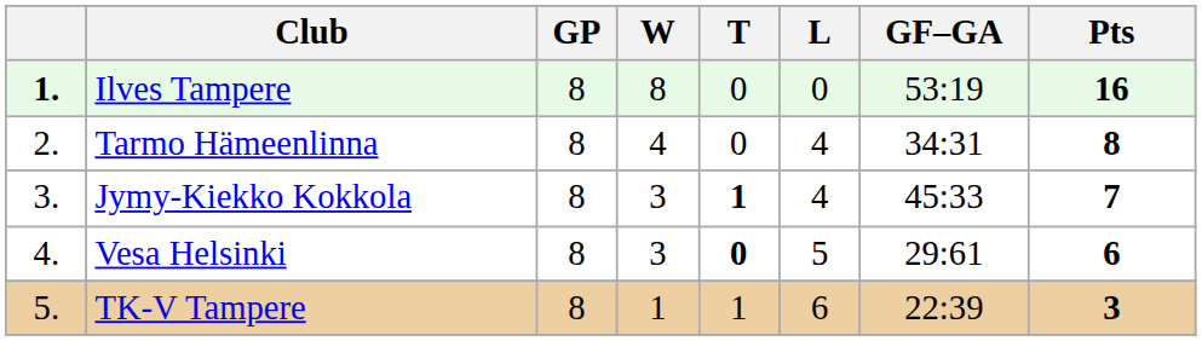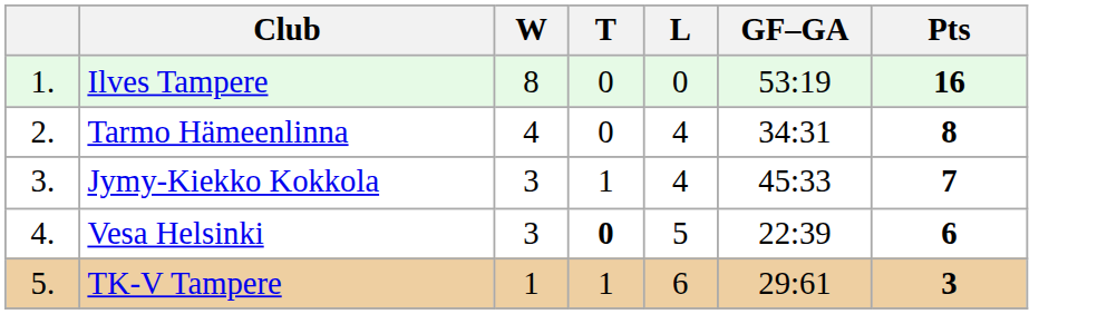- column: GP | 8 | 8 | 8 | 8 | 8
Ilves Tampere | column 1: bold -> normal
Jymy-Kiekko Kokkola | T: bold -> normal
Vesa Helsinki | GF–GA: 29:61 -> 22:39
TK-V Tampere | GF–GA: 22:39 -> 29:61
